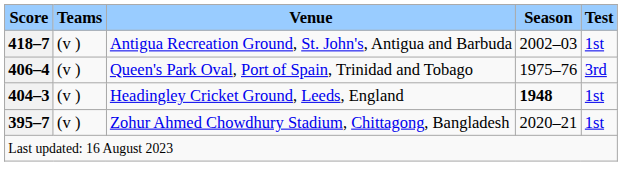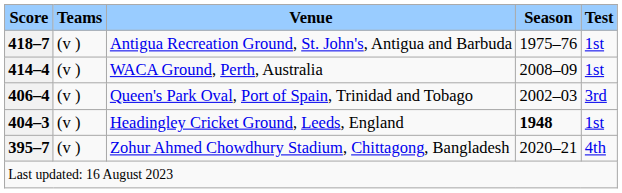Antigua Recreation Ground, St. John's, Antigua and Barbuda | Season: 2002–03 -> 1975–76
+ row: 414–4 | (v ) | WACA Ground, Perth, Australia | 2008–09 | 1st
Queen's Park Oval, Port of Spain, Trinidad and Tobago | Season: 1975–76 -> 2002–03
Zohur Ahmed Chowdhury Stadium, Chittagong, Bangladesh | Test: 1st -> 4th
